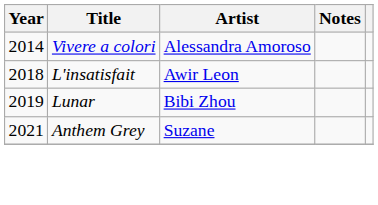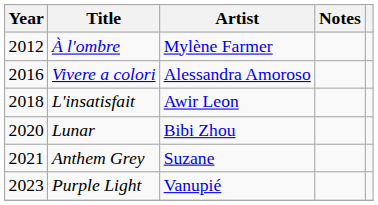+ row: 2012 | À l'ombre | Mylène Farmer
Vivere a colori | Year: 2014 -> 2016
Lunar | Year: 2019 -> 2020
+ row: 2023 | Purple Light | Vanupié
